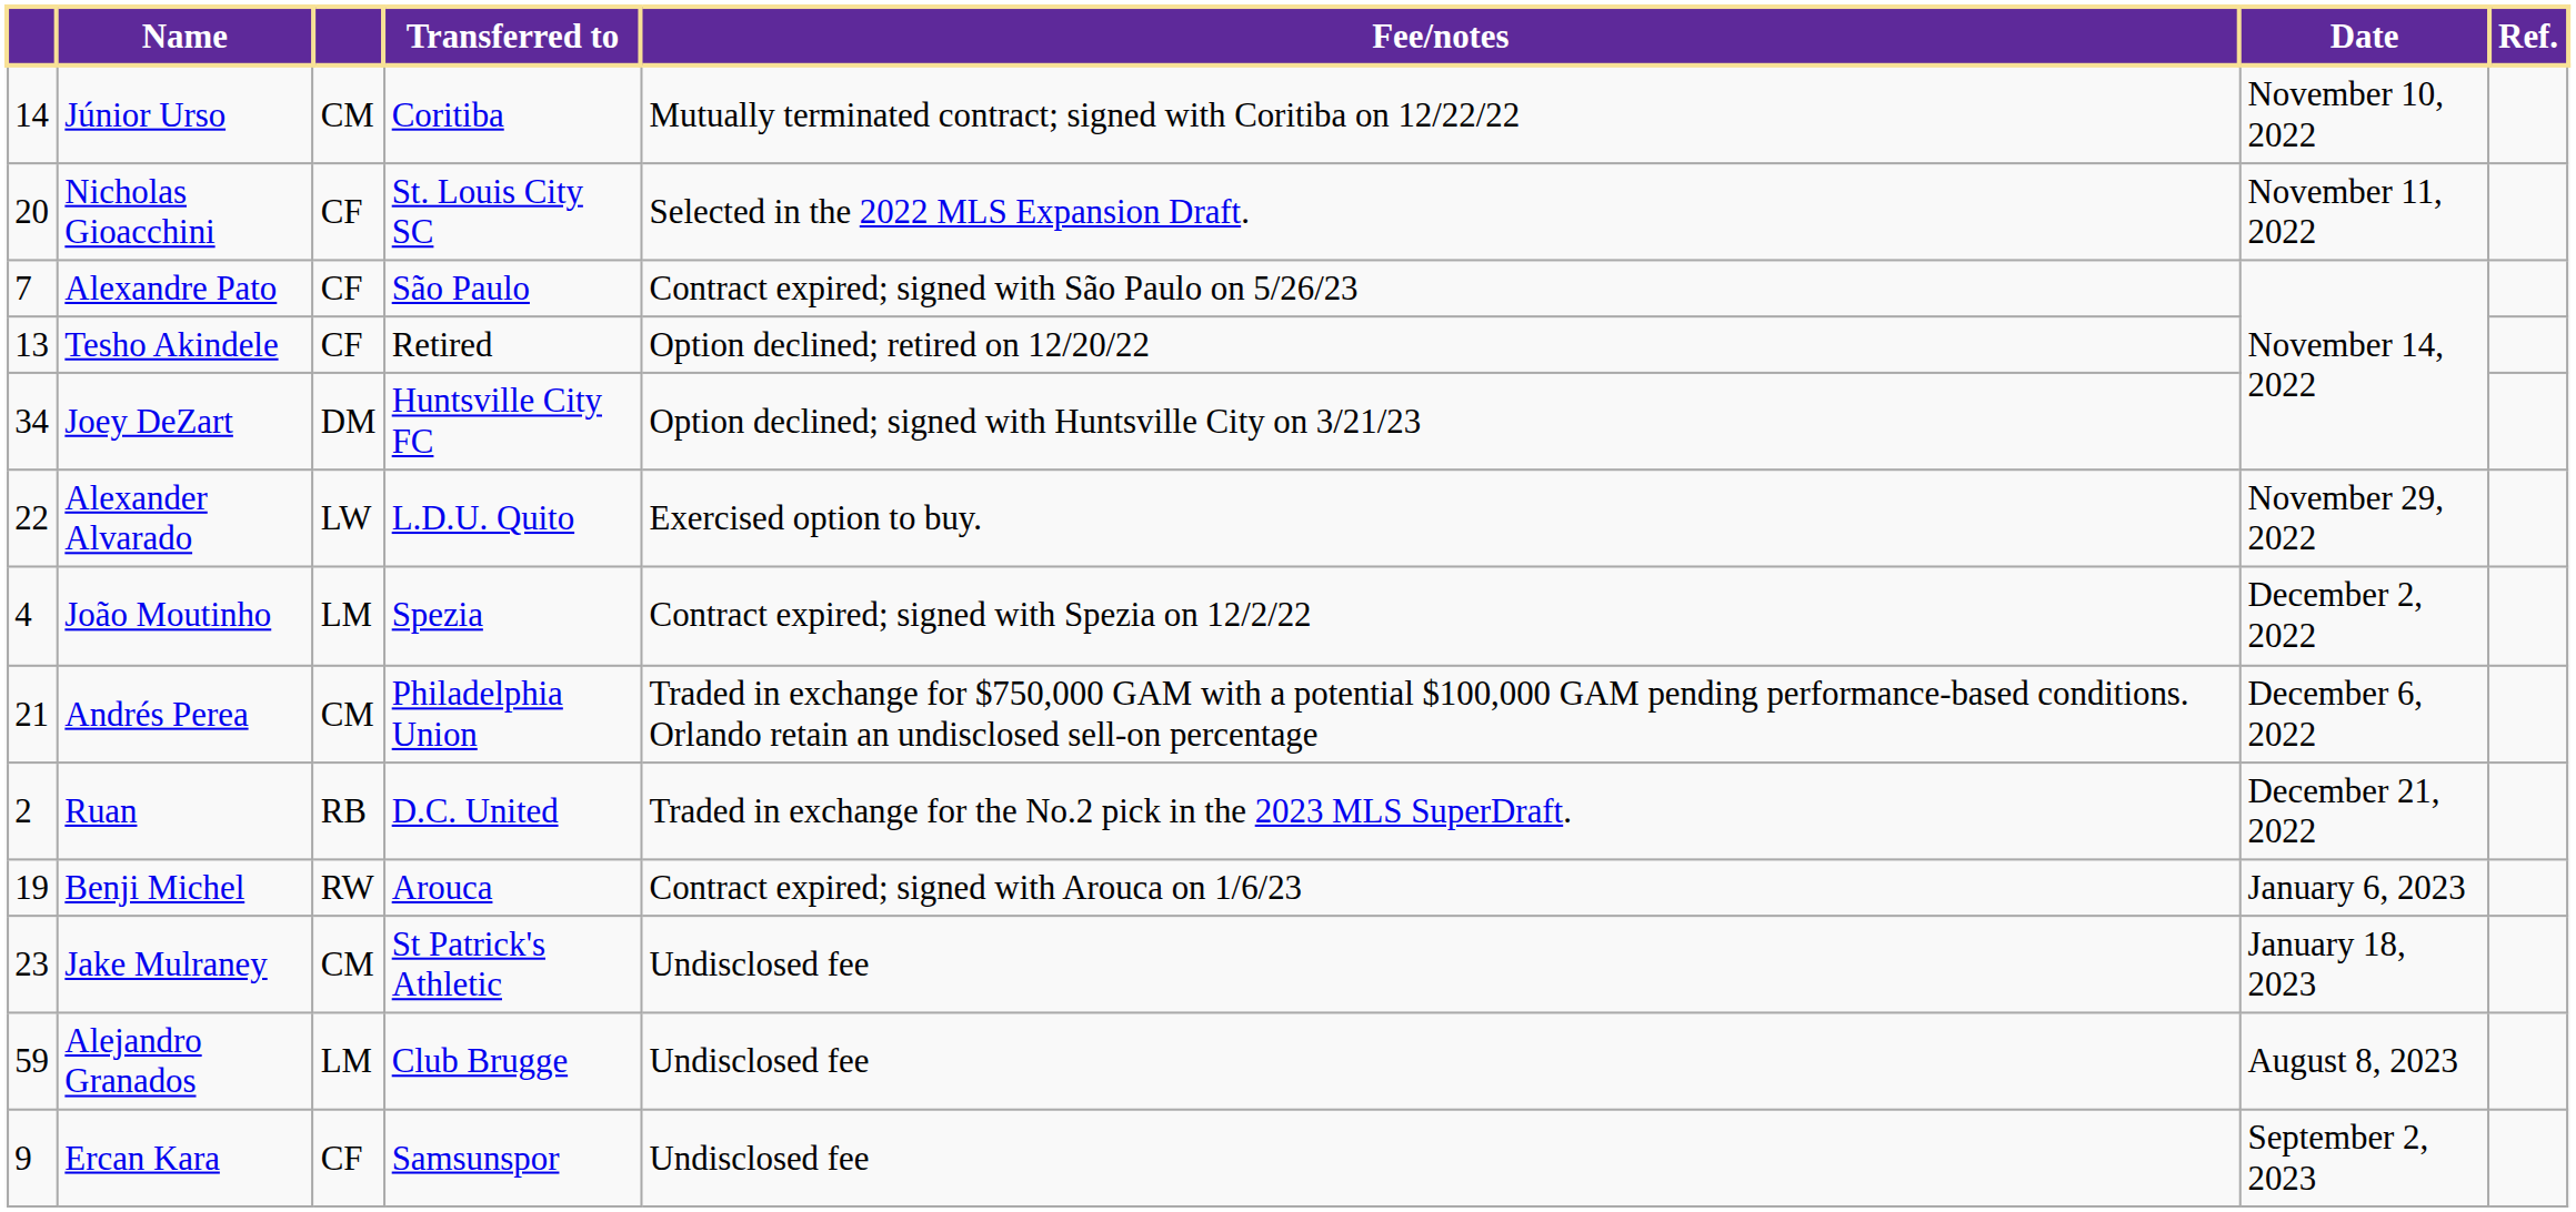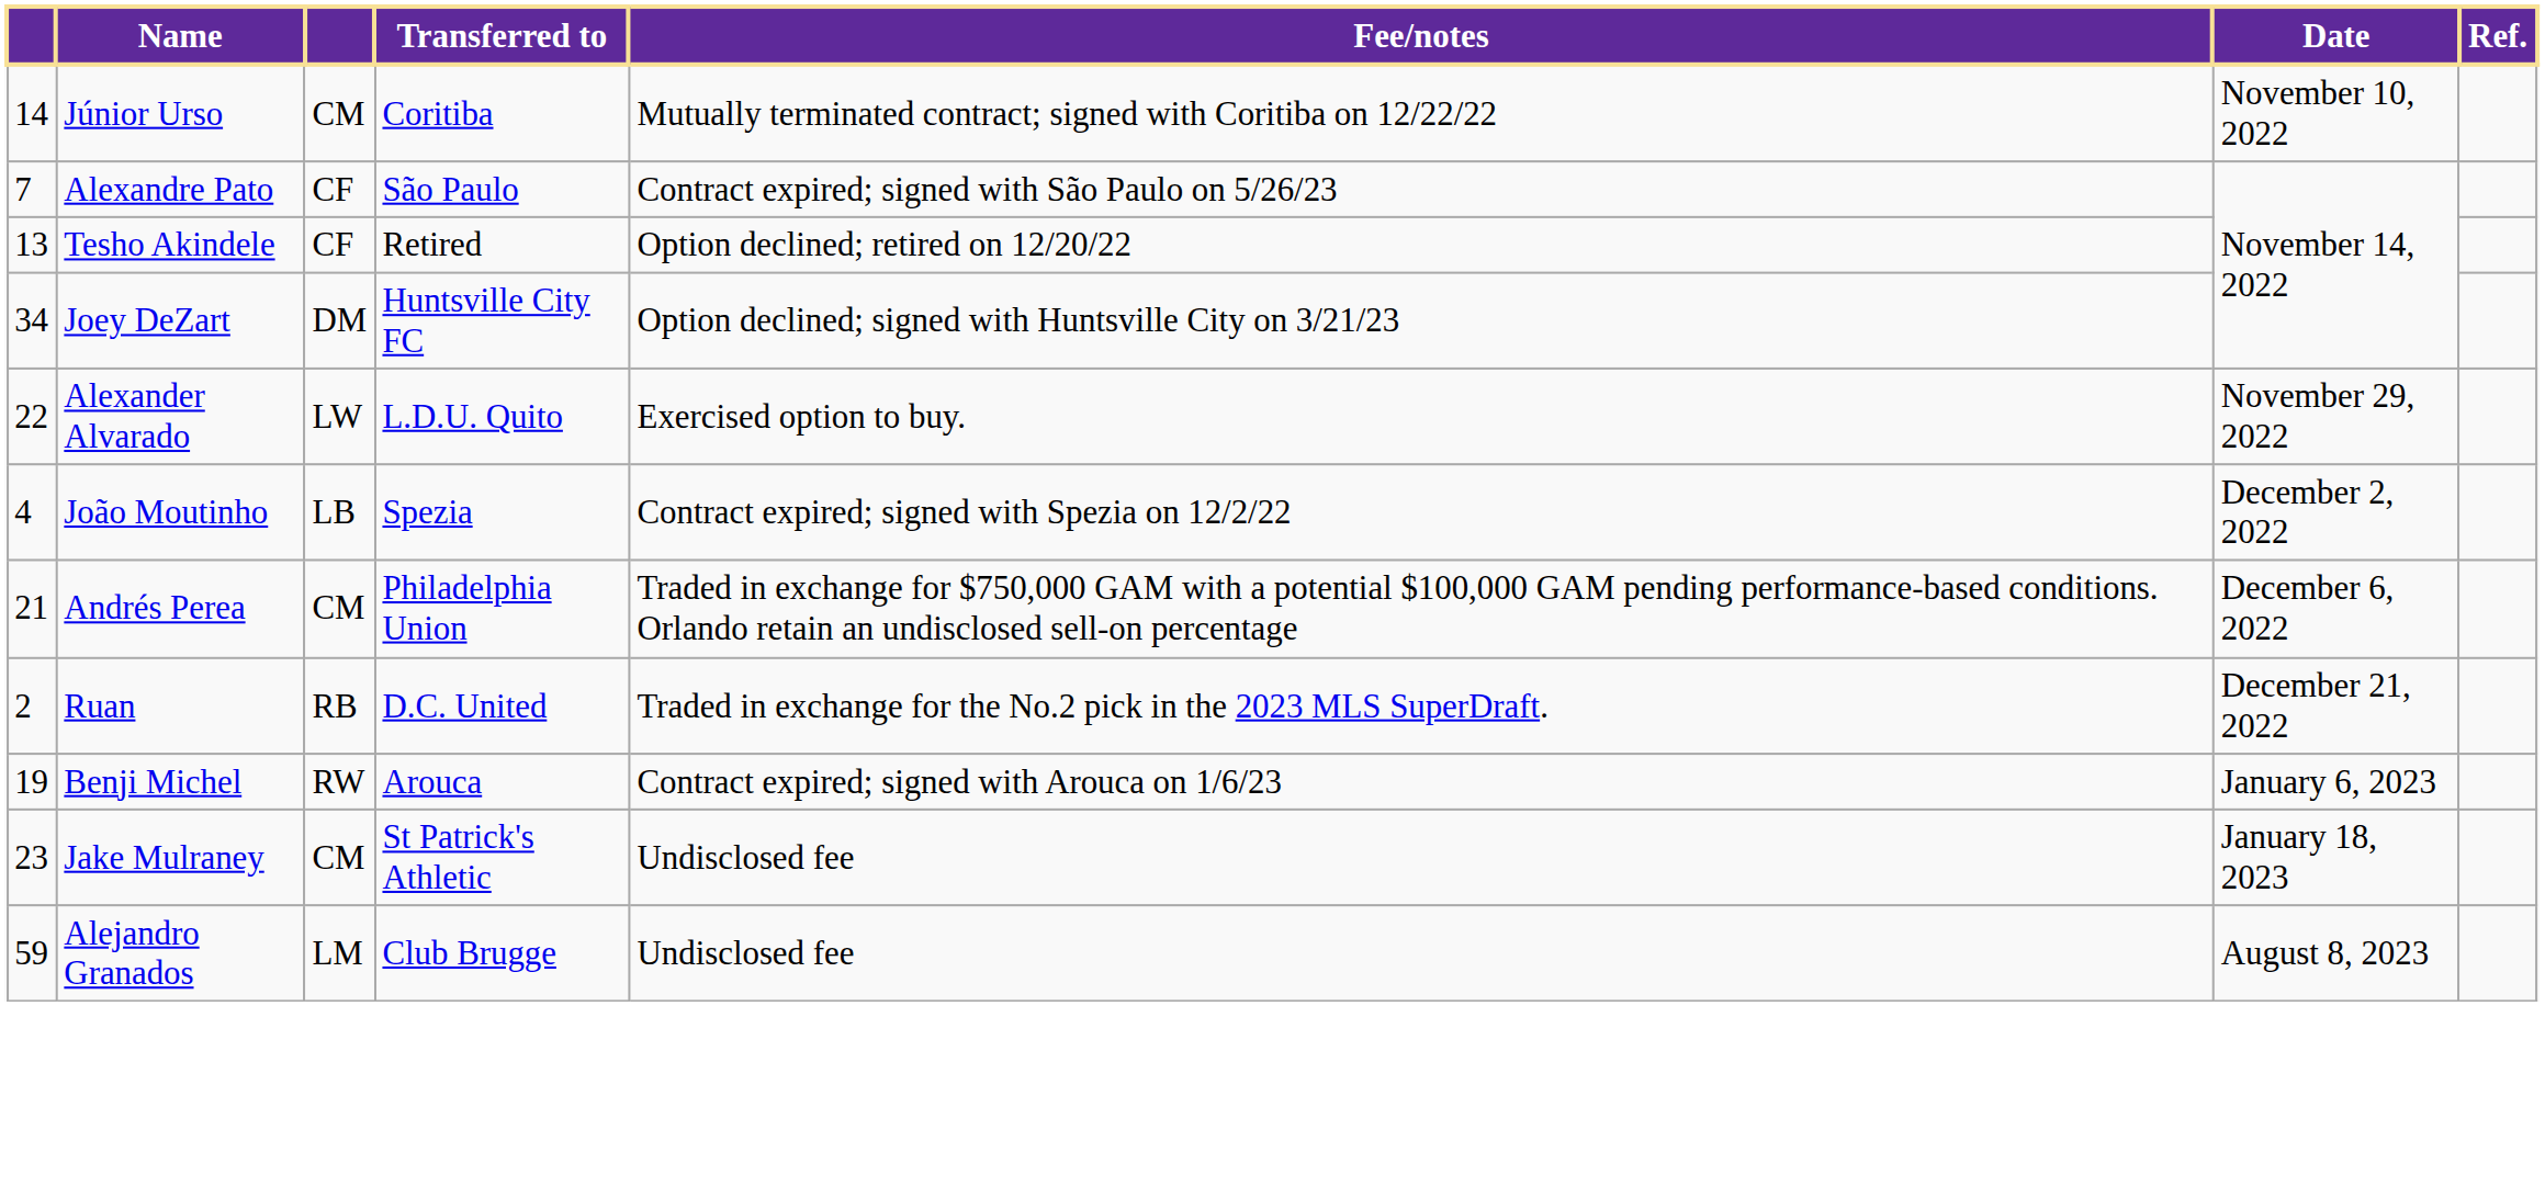- row: 20 | Nicholas Gioacchini | CF | St. Louis City SC | Selected in the 2022 MLS Expansion Draft. | November 11, 2022
João Moutinho | column 3: LM -> LB
- row: 9 | Ercan Kara | CF | Samsunspor | Undisclosed fee | September 2, 2023
